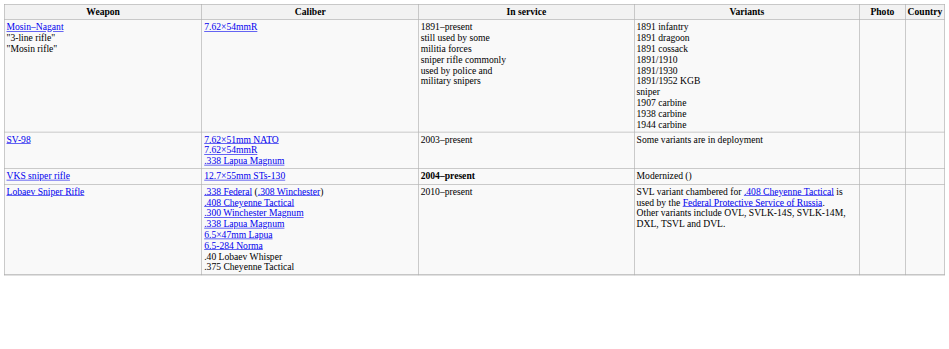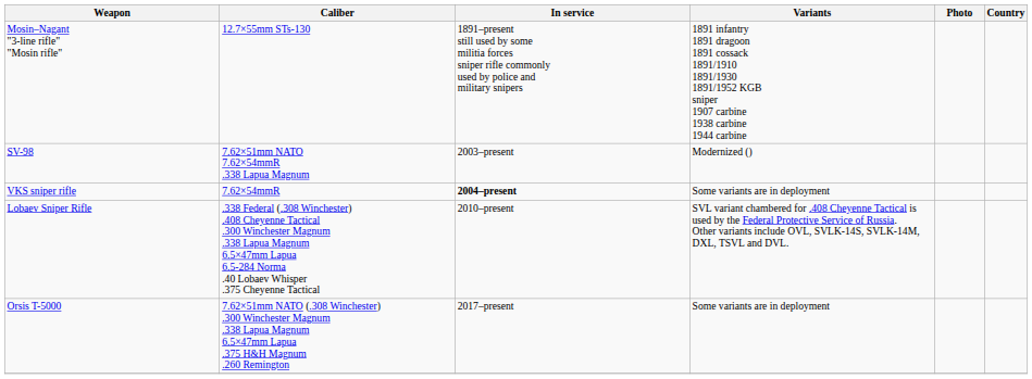Mosin–Nagant "3-line rifle" "Mosin rifle" | Caliber: 7.62×54mmR -> 12.7×55mm STs-130
SV-98 | Variants: Some variants are in deployment -> Modernized ()
VKS sniper rifle | Caliber: 12.7×55mm STs-130 -> 7.62×54mmR
VKS sniper rifle | Variants: Modernized () -> Some variants are in deployment
+ row: Orsis T-5000 | 7.62×51mm NATO (.308 Winchester) .300 Winchester Magnum .338 Lapua Magnum 6.5×47mm Lapua .375 H&H Magnum .260 Remington | 2017–present | Some variants are in deployment
